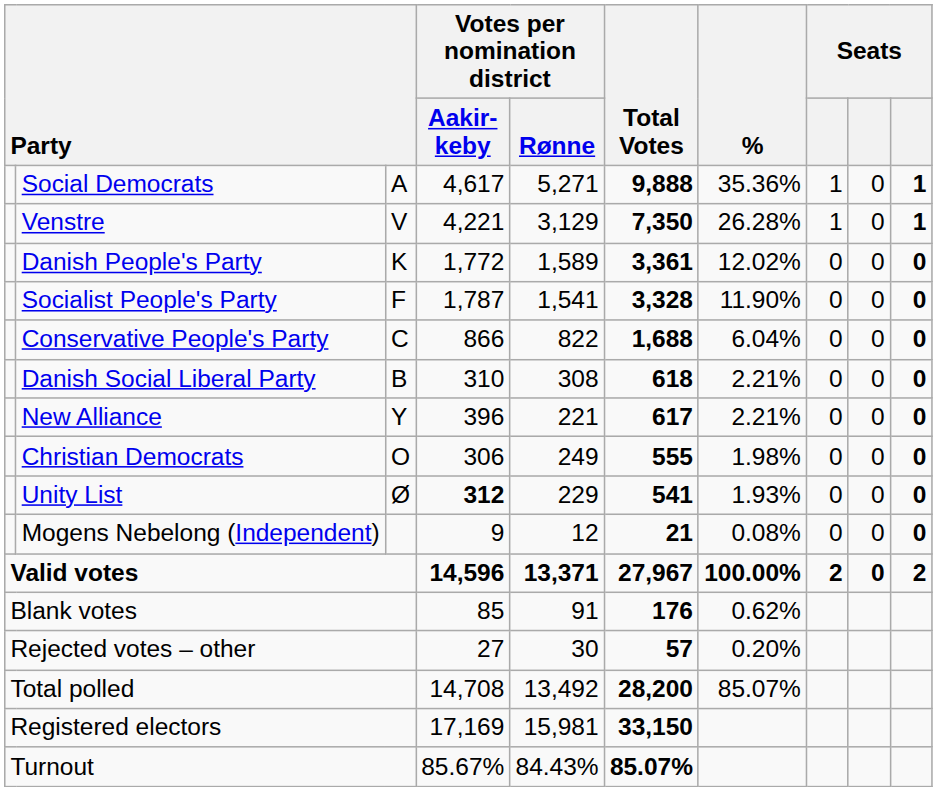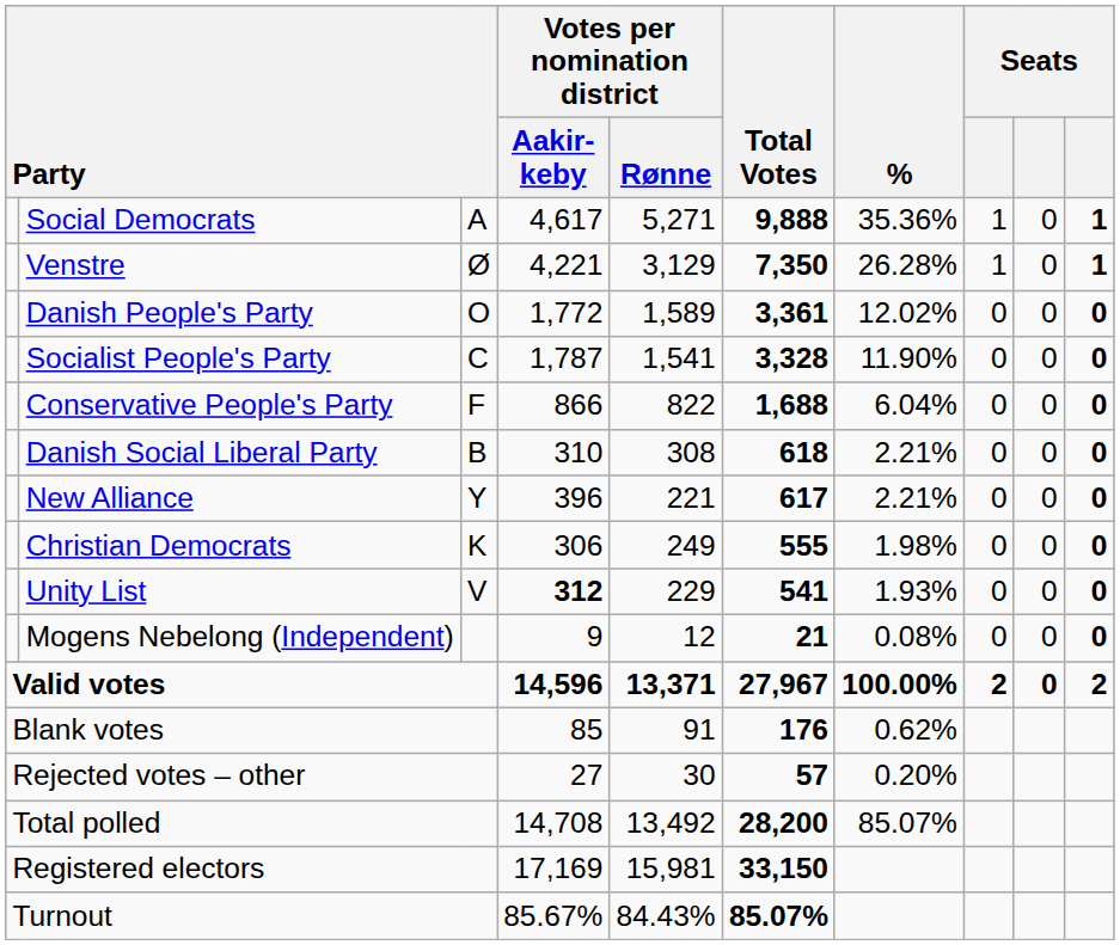Venstre | column 3: V -> Ø
Danish People's Party | column 3: K -> O
Socialist People's Party | column 3: F -> C
Conservative People's Party | column 3: C -> F
Christian Democrats | column 3: O -> K
Unity List | column 3: Ø -> V
